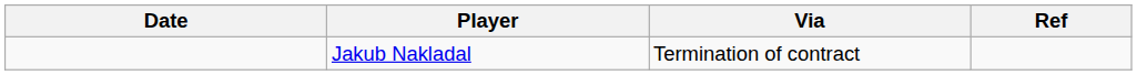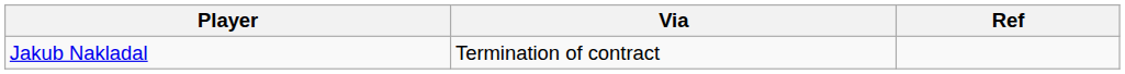- column: Date
